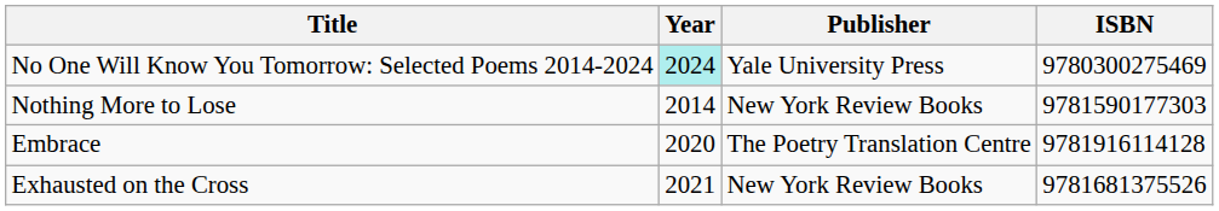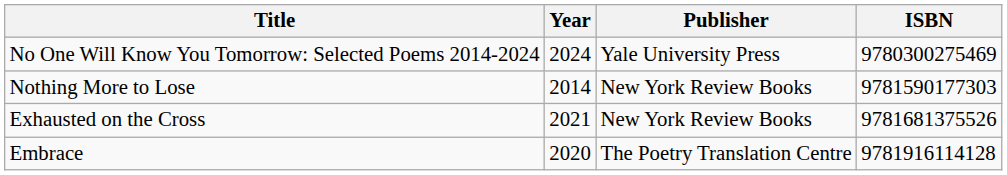No One Will Know You Tomorrow: Selected Poems 2014-2024 | Year: paleturquoise background -> no background
rows swapped: Embrace <-> Exhausted on the Cross
